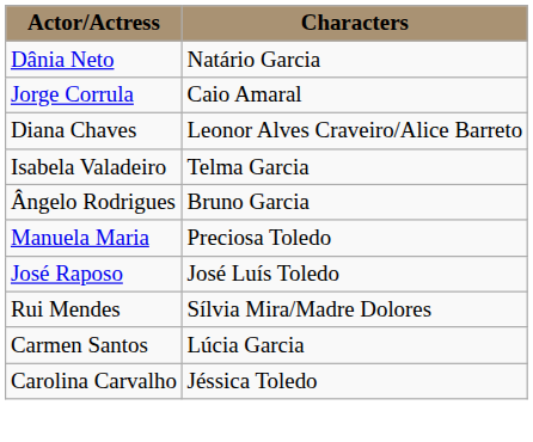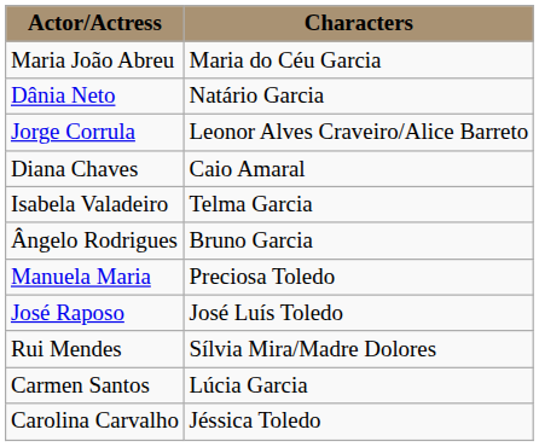+ row: Maria João Abreu | Maria do Céu Garcia
Jorge Corrula | Characters: Caio Amaral -> Leonor Alves Craveiro/Alice Barreto
Diana Chaves | Characters: Leonor Alves Craveiro/Alice Barreto -> Caio Amaral
